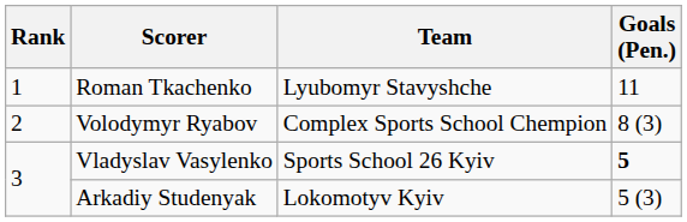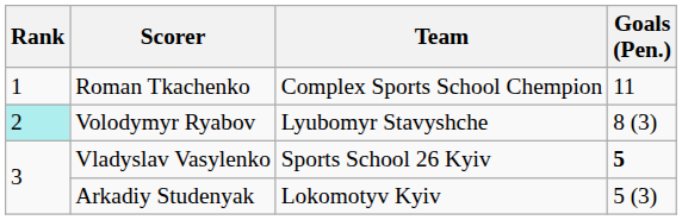Roman Tkachenko | Team: Lyubomyr Stavyshche -> Complex Sports School Chempion
Volodymyr Ryabov | Rank: no background -> paleturquoise background
Volodymyr Ryabov | Team: Complex Sports School Chempion -> Lyubomyr Stavyshche
